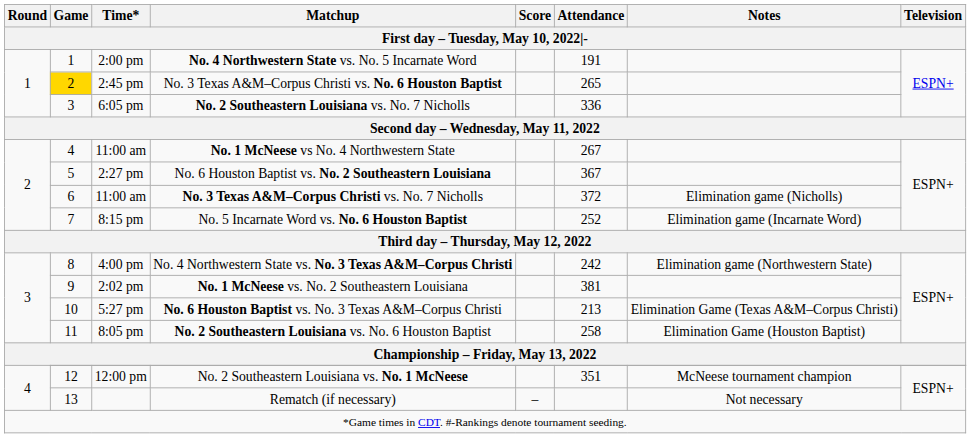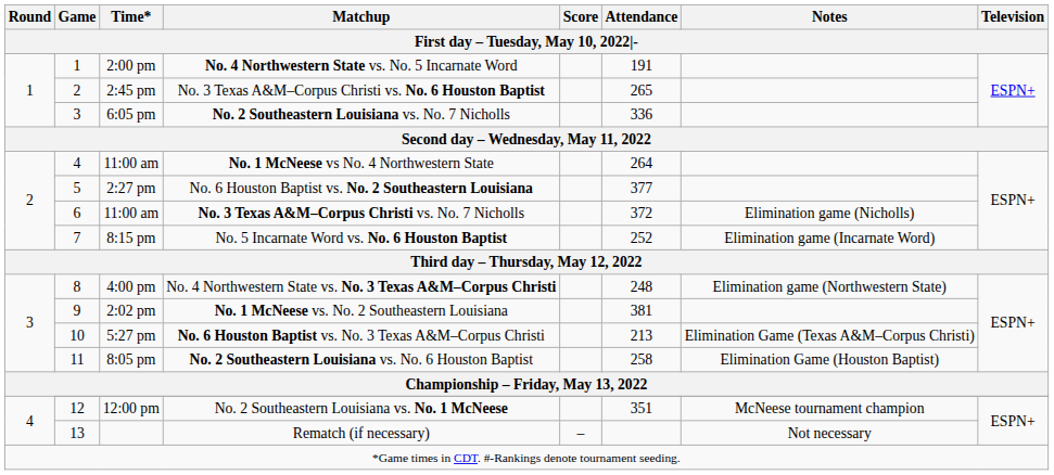No. 3 Texas A&M–Corpus Christi vs. No. 6 Houston Baptist | Game: gold background -> no background
No. 1 McNeese vs No. 4 Northwestern State | Attendance: 267 -> 264
No. 6 Houston Baptist vs. No. 2 Southeastern Louisiana | Attendance: 367 -> 377
No. 4 Northwestern State vs. No. 3 Texas A&M–Corpus Christi | Attendance: 242 -> 248
